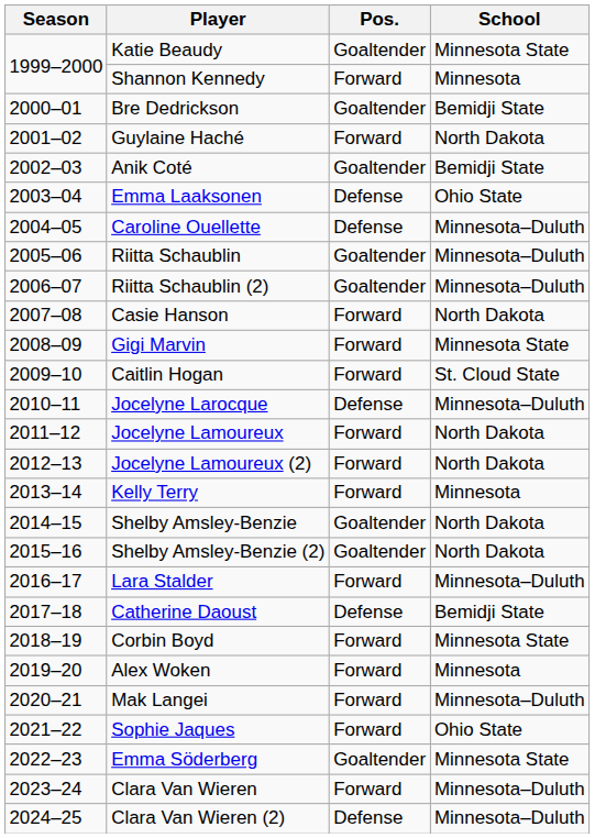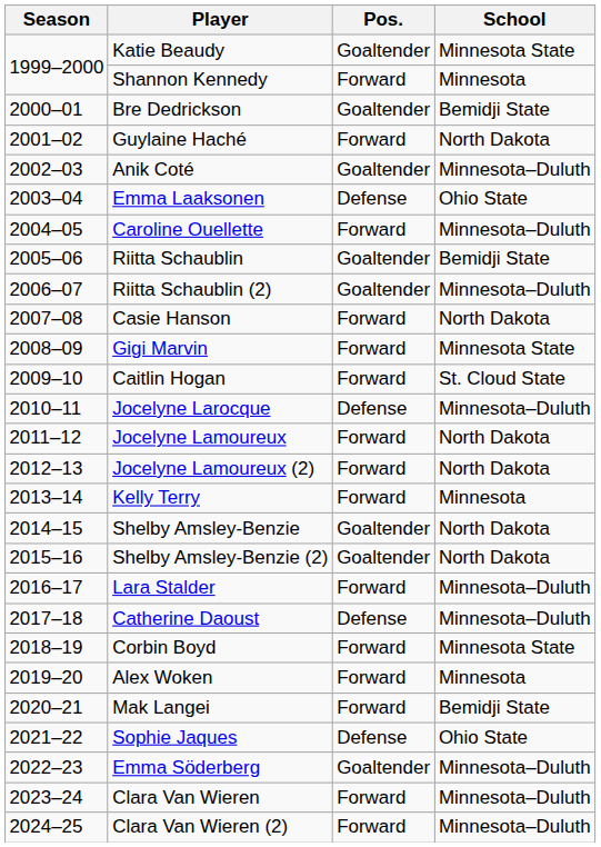Anik Coté | School: Bemidji State -> Minnesota–Duluth
Caroline Ouellette | Pos.: Defense -> Forward
Riitta Schaublin | School: Minnesota–Duluth -> Bemidji State
Catherine Daoust | School: Bemidji State -> Minnesota–Duluth
Mak Langei | School: Minnesota–Duluth -> Bemidji State
Sophie Jaques | Pos.: Forward -> Defense
Emma Söderberg | School: Minnesota State -> Minnesota–Duluth
Clara Van Wieren (2) | Pos.: Defense -> Forward
